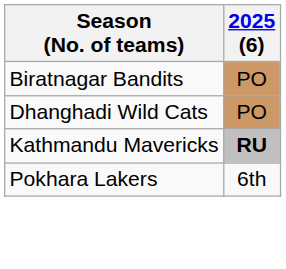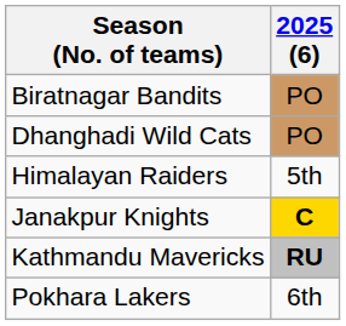+ row: Himalayan Raiders | 5th
+ row: Janakpur Knights | C
